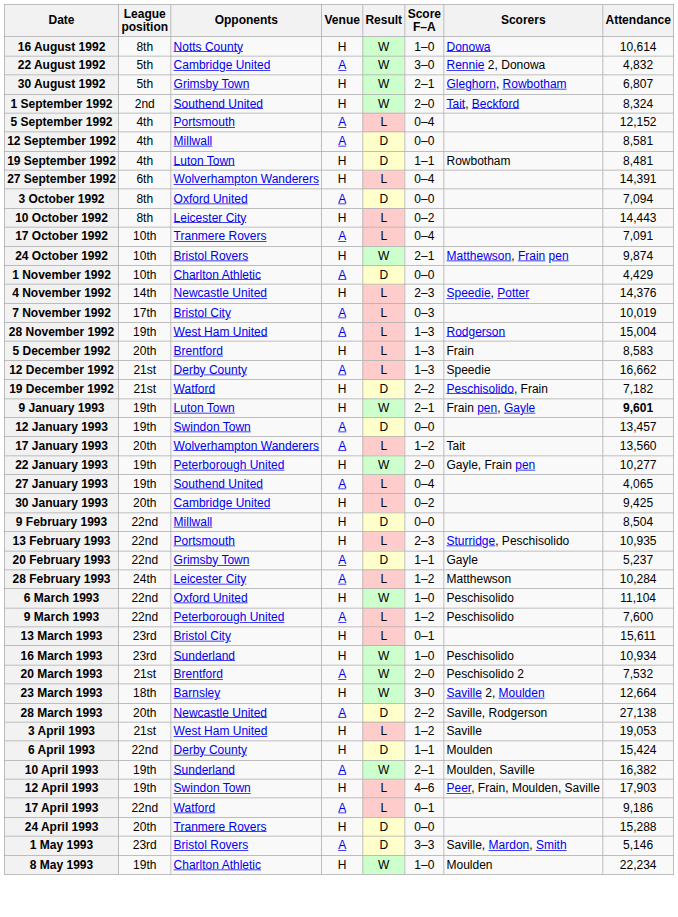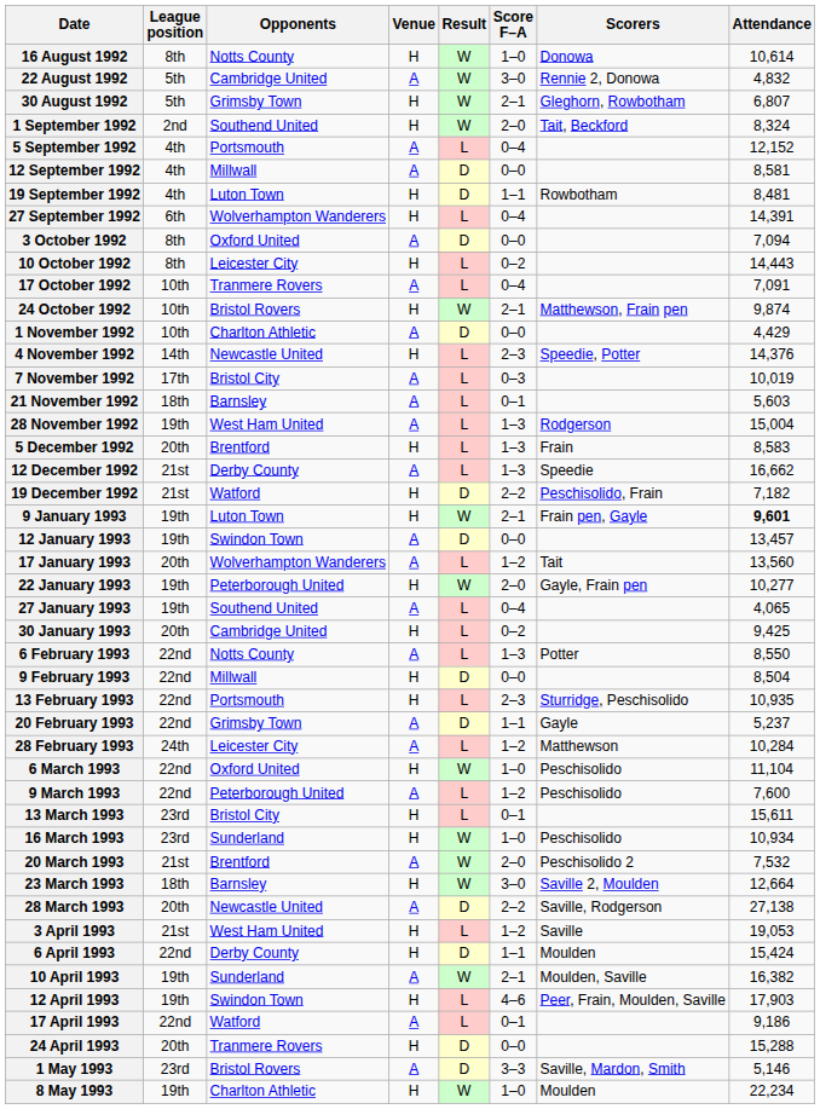+ row: 21 November 1992 | 18th | Barnsley | A | L | 0–1 | 5,603
+ row: 6 February 1993 | 22nd | Notts County | A | L | 1–3 | Potter | 8,550
